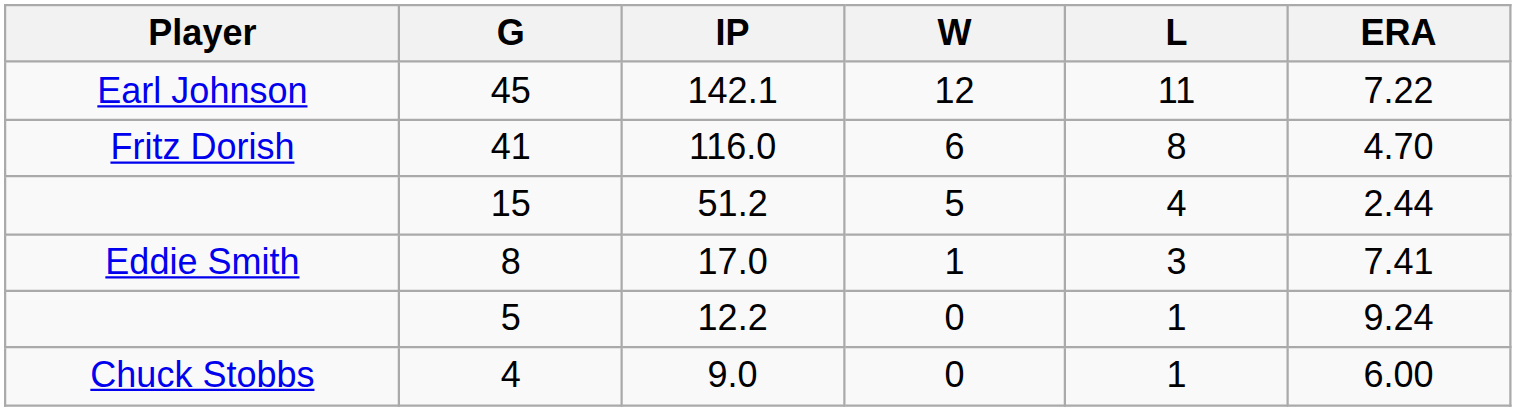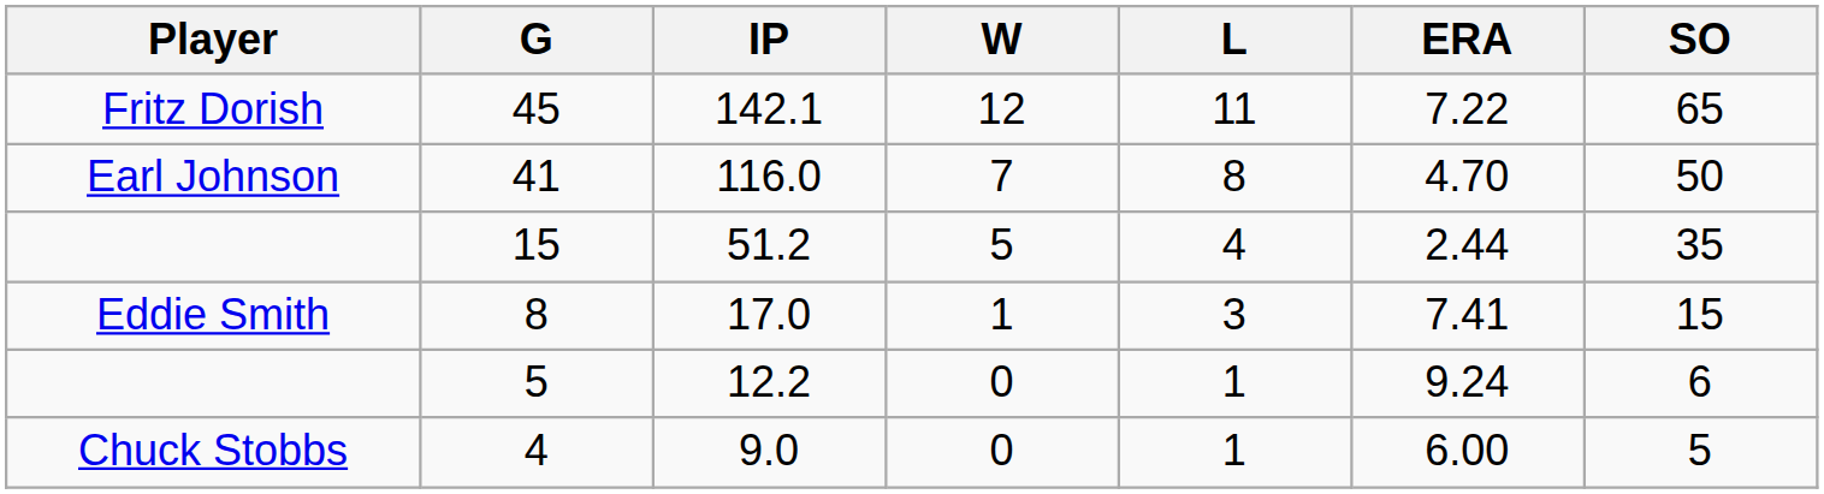+ column: SO | 65 | 50 | 35 | 15 | 6 | 5
45 | Player: Earl Johnson -> Fritz Dorish
41 | Player: Fritz Dorish -> Earl Johnson
41 | W: 6 -> 7
